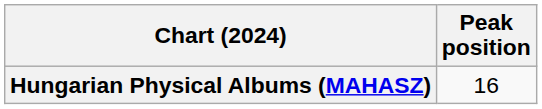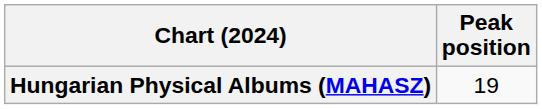Hungarian Physical Albums (MAHASZ) | Peak position: 16 -> 19
